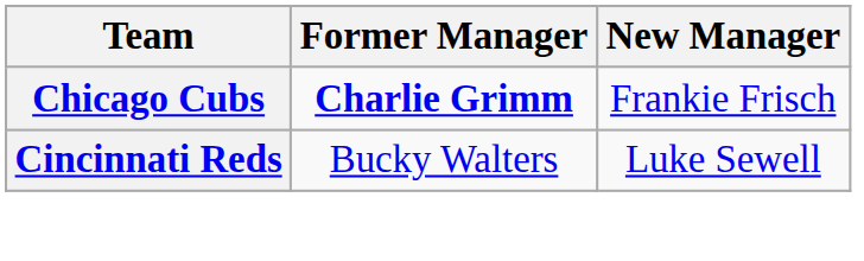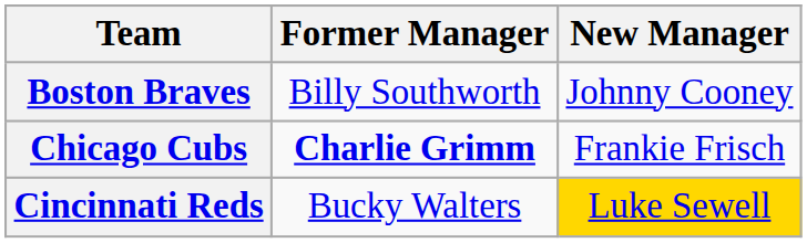+ row: Boston Braves | Billy Southworth | Johnny Cooney
Cincinnati Reds | New Manager: no background -> gold background
